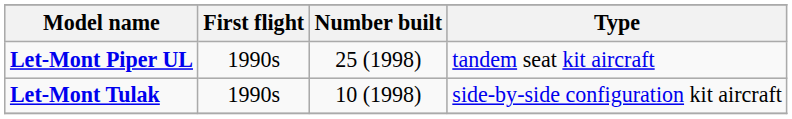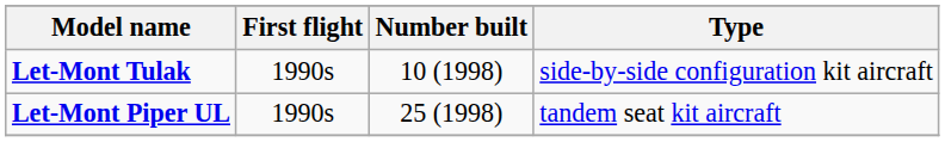rows swapped: Let-Mont Piper UL <-> Let-Mont Tulak
